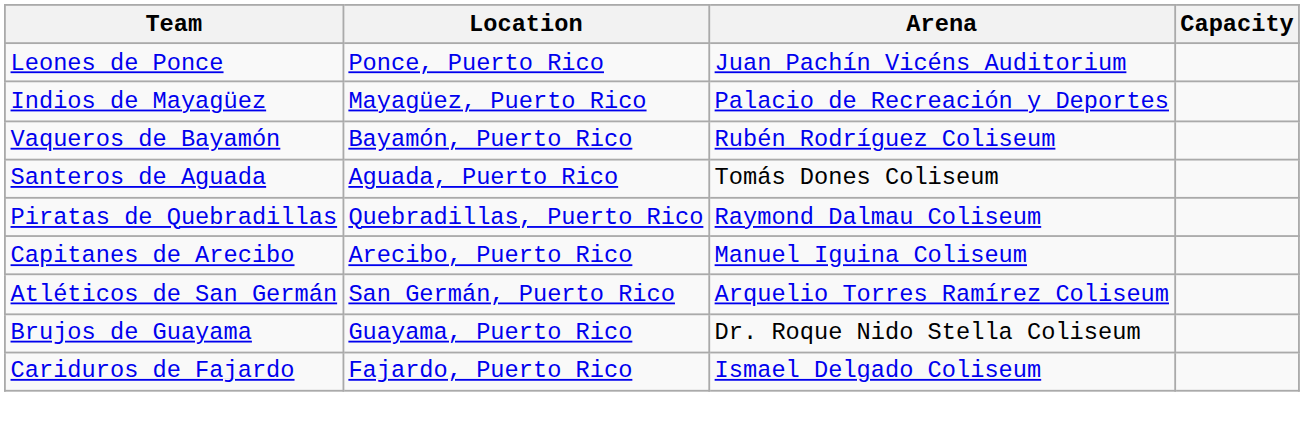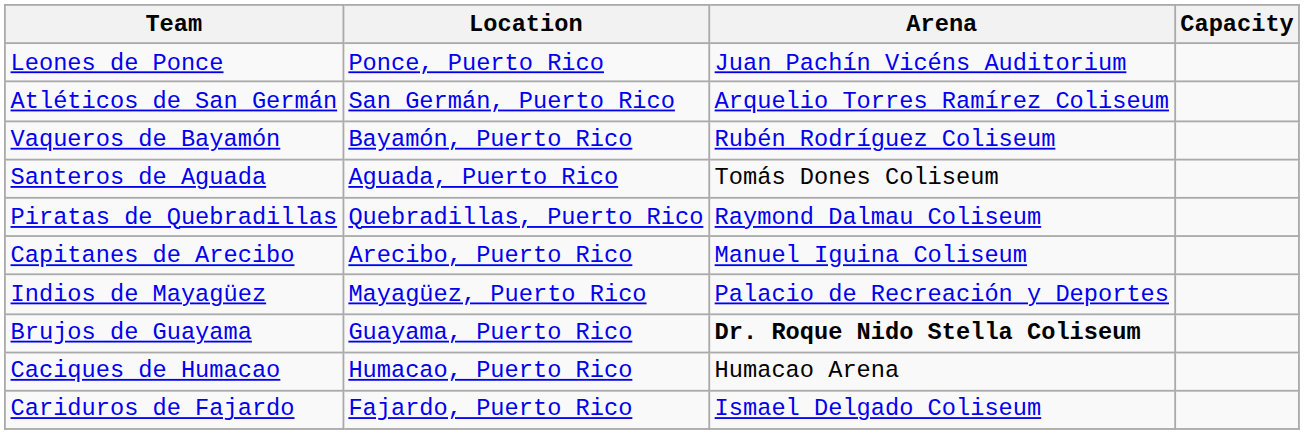rows swapped: Atléticos de San Germán <-> Indios de Mayagüez
Brujos de Guayama | Arena: normal -> bold
+ row: Caciques de Humacao | Humacao, Puerto Rico | Humacao Arena
